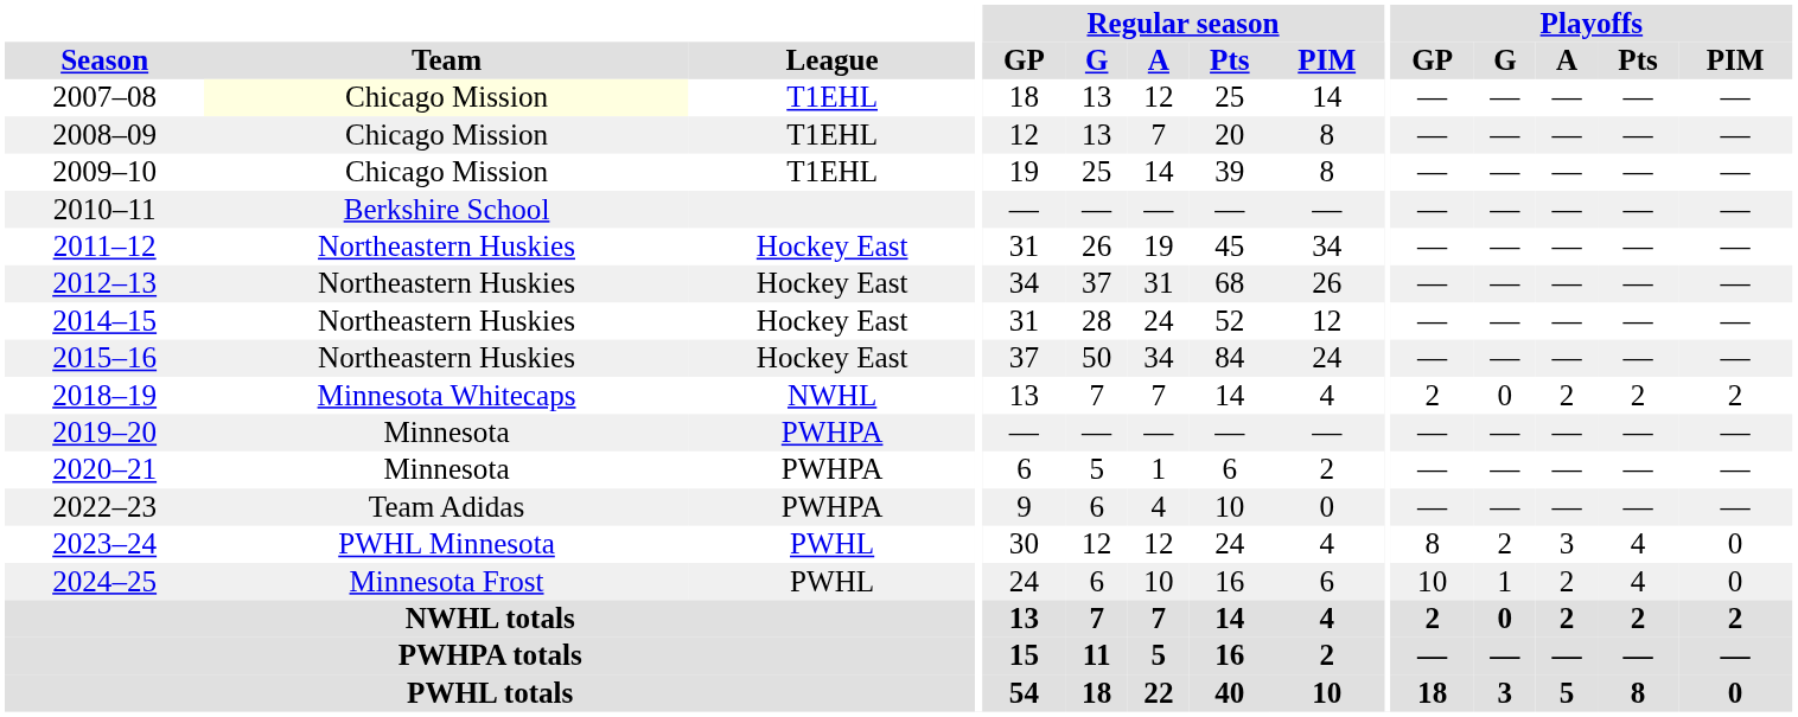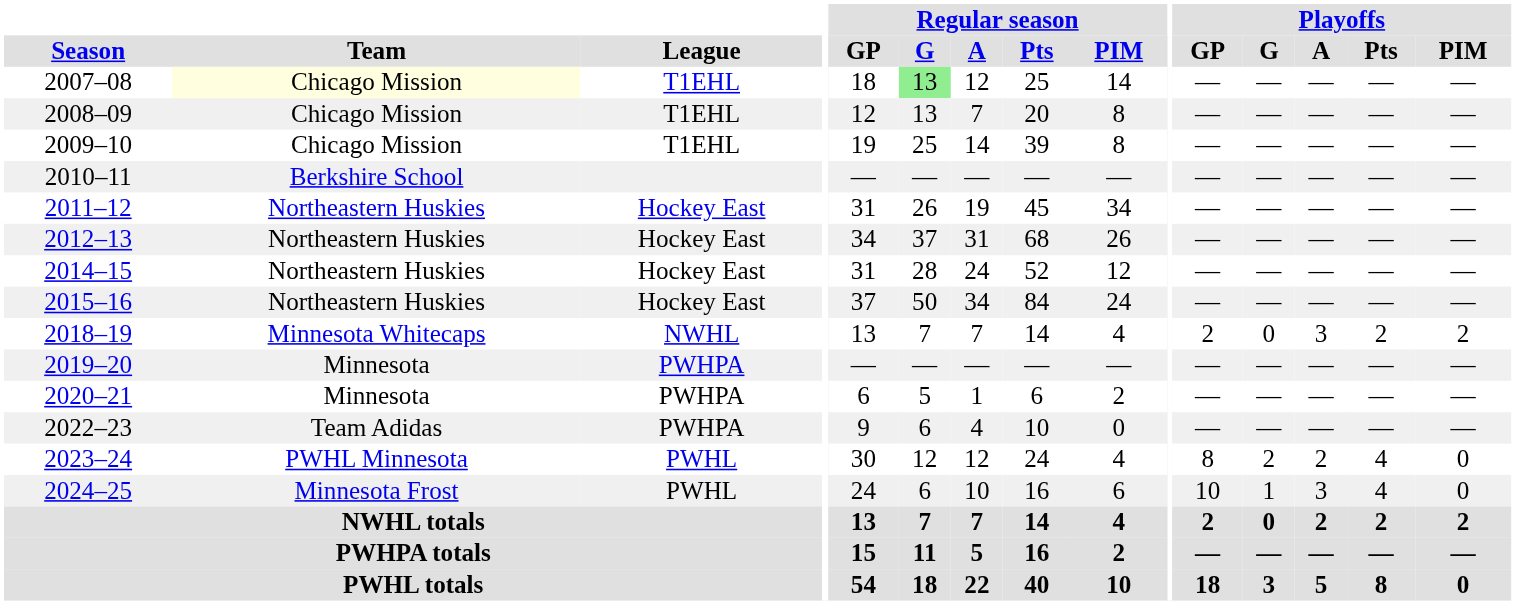2007–08 | Regular season / G: no background -> lightgreen background
2018–19 | Playoffs / A: 2 -> 3
2023–24 | Playoffs / A: 3 -> 2
2024–25 | Playoffs / A: 2 -> 3
